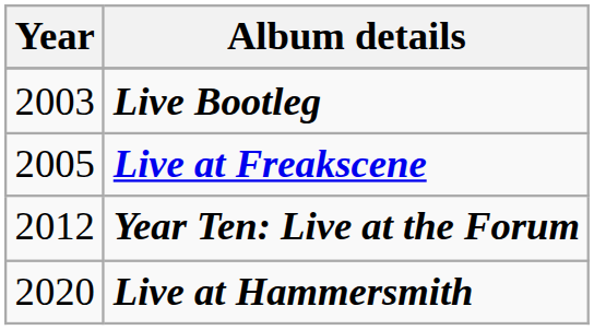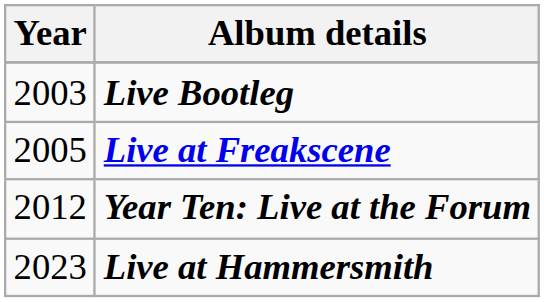Live at Hammersmith | Year: 2020 -> 2023
